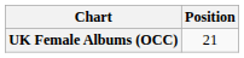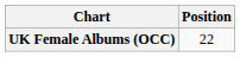UK Female Albums (OCC) | Position: 21 -> 22
